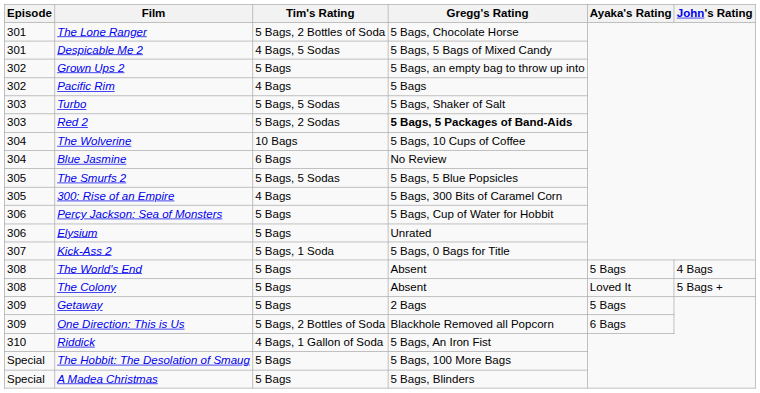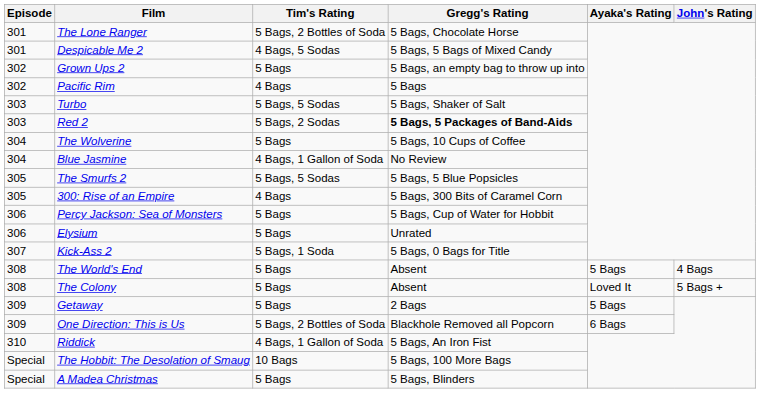The Wolverine | Tim's Rating: 10 Bags -> 5 Bags
Blue Jasmine | Tim's Rating: 6 Bags -> 4 Bags, 1 Gallon of Soda
The Hobbit: The Desolation of Smaug | Tim's Rating: 5 Bags -> 10 Bags
